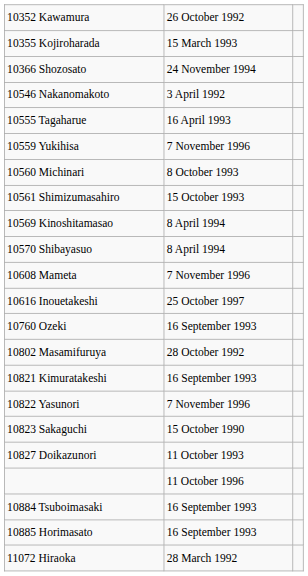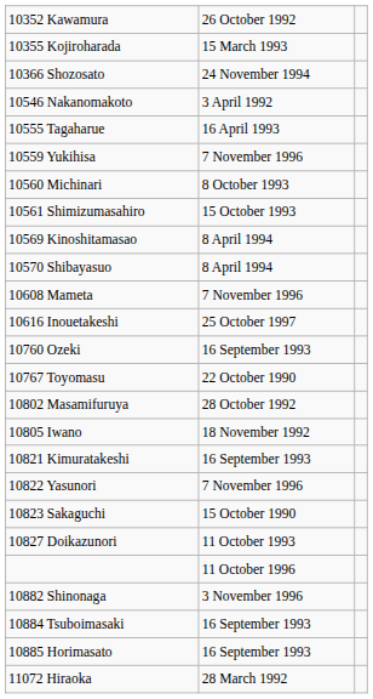+ row: 10767 Toyomasu | 22 October 1990
+ row: 10805 Iwano | 18 November 1992
+ row: 10882 Shinonaga | 3 November 1996
